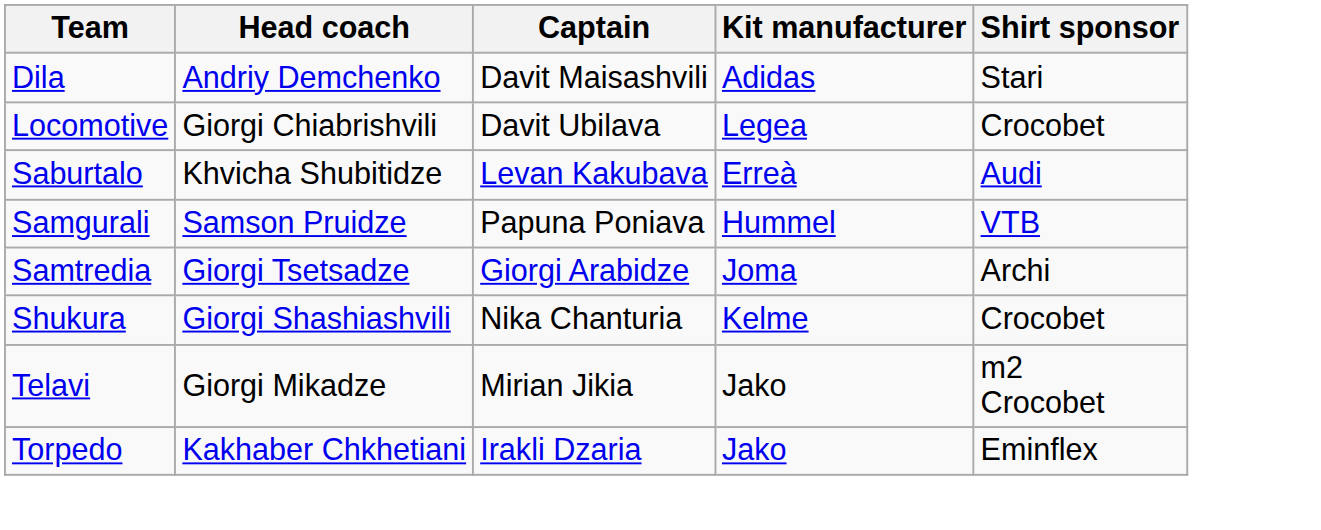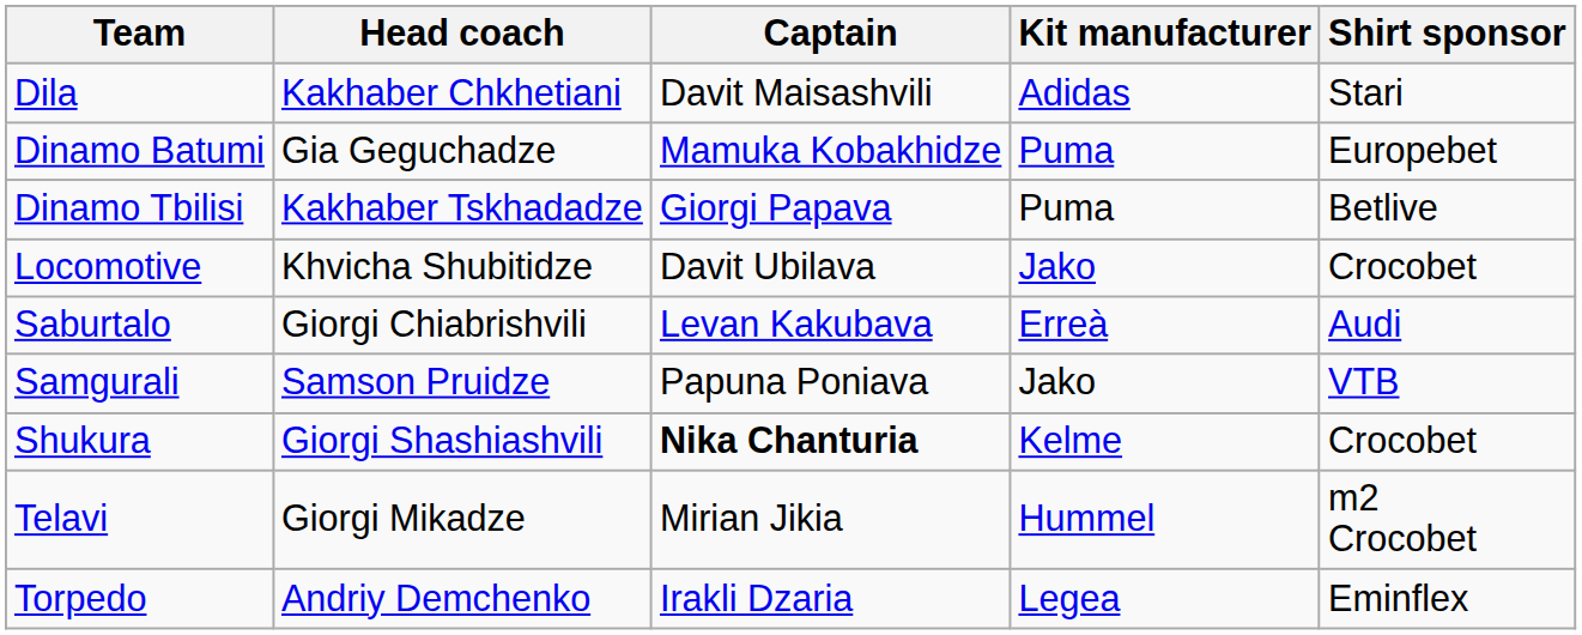Dila | Head coach: Andriy Demchenko -> Kakhaber Chkhetiani
+ row: Dinamo Batumi | Gia Geguchadze | Mamuka Kobakhidze | Puma | Europebet
+ row: Dinamo Tbilisi | Kakhaber Tskhadadze | Giorgi Papava | Puma | Betlive
Locomotive | Head coach: Giorgi Chiabrishvili -> Khvicha Shubitidze
Locomotive | Kit manufacturer: Legea -> Jako
Saburtalo | Head coach: Khvicha Shubitidze -> Giorgi Chiabrishvili
Samgurali | Kit manufacturer: Hummel -> Jako
- row: Samtredia | Giorgi Tsetsadze | Giorgi Arabidze | Joma | Archi
Shukura | Captain: normal -> bold
Telavi | Kit manufacturer: Jako -> Hummel
Torpedo | Head coach: Kakhaber Chkhetiani -> Andriy Demchenko
Torpedo | Kit manufacturer: Jako -> Legea
